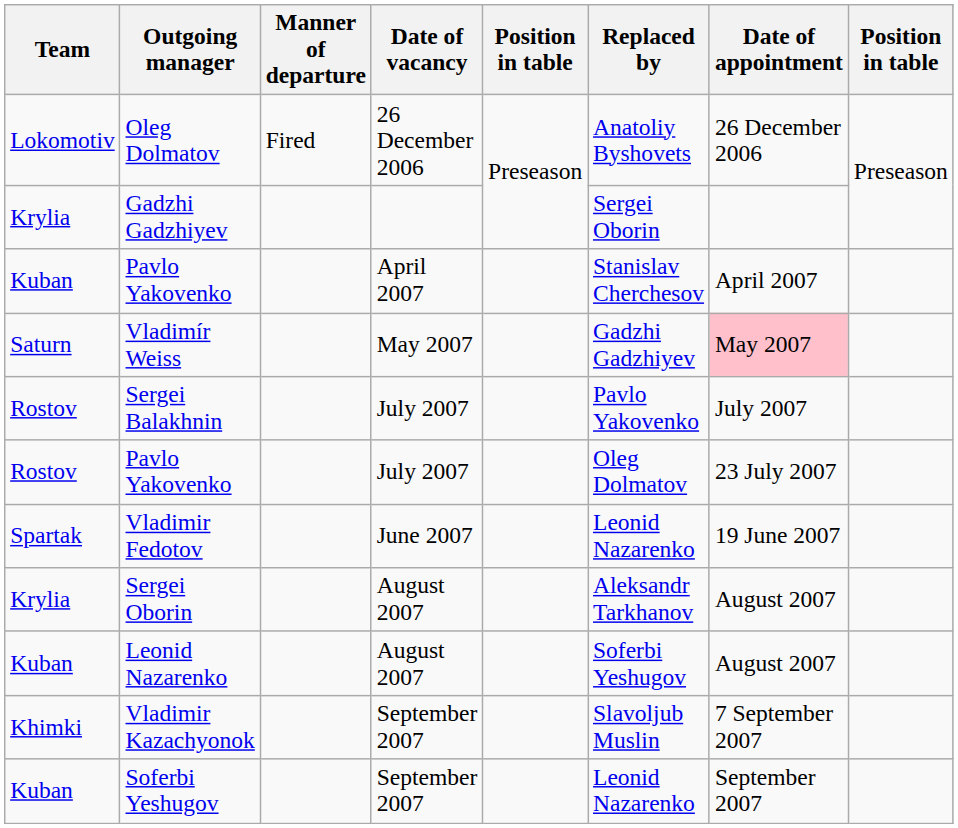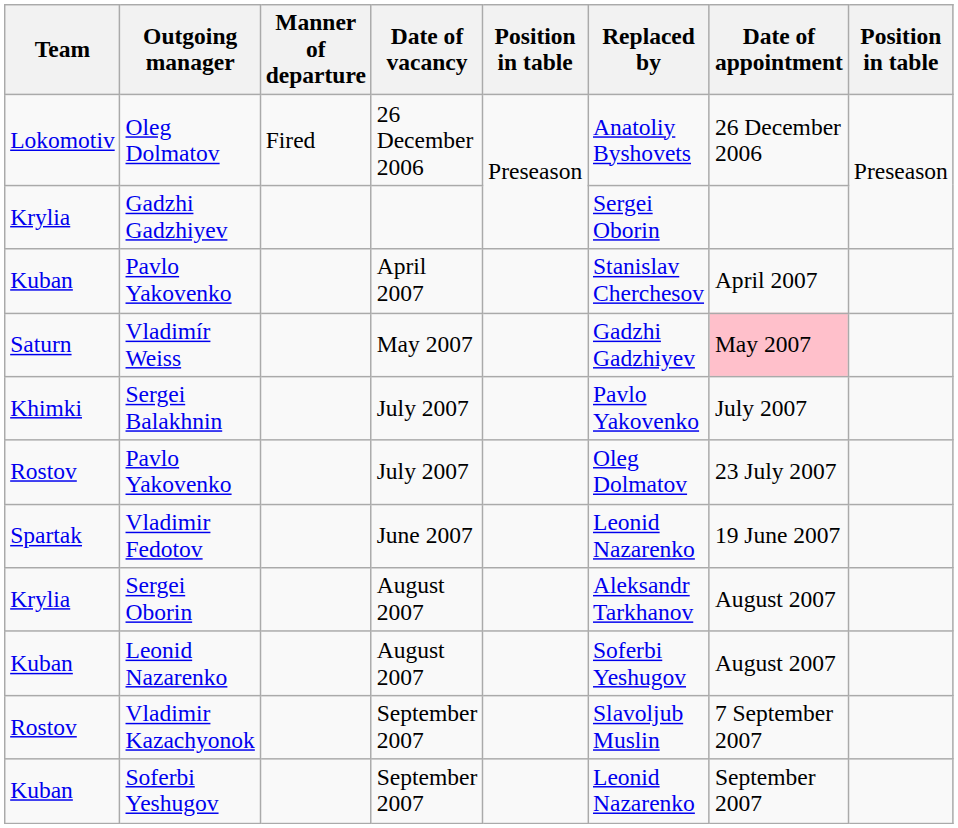Sergei Balakhnin | Team: Rostov -> Khimki
Vladimir Kazachyonok | Team: Khimki -> Rostov
